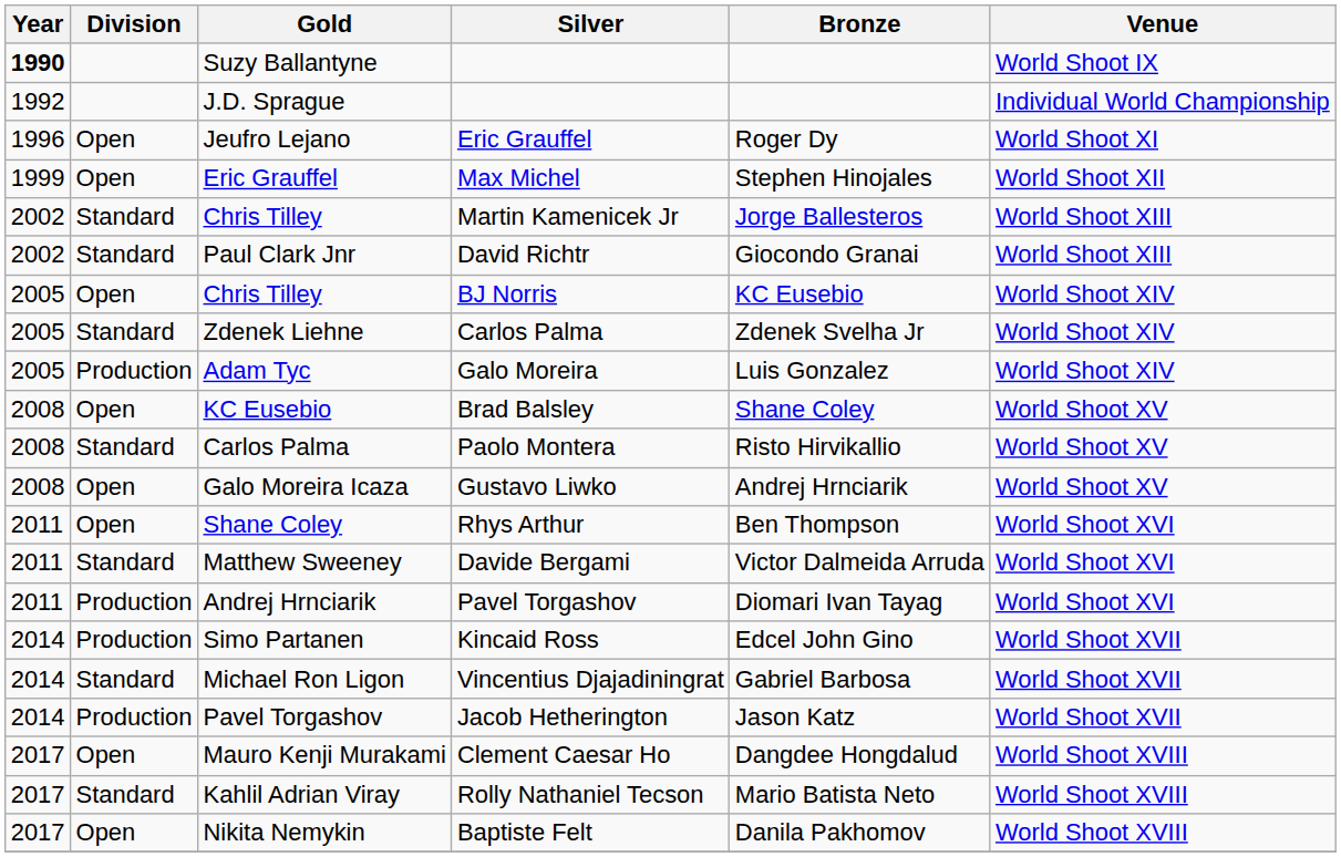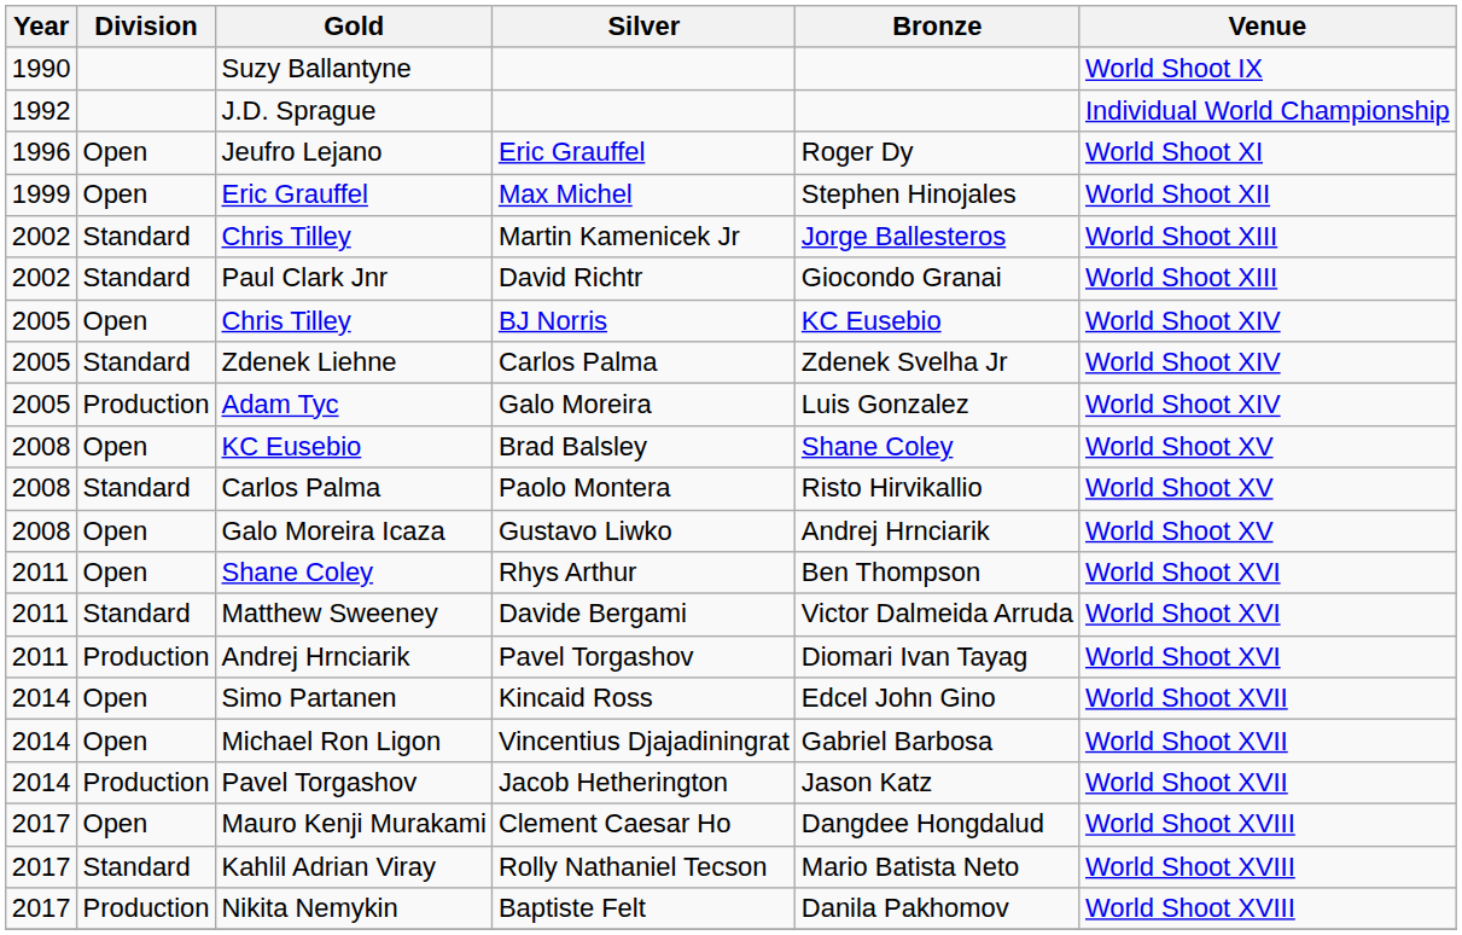Suzy Ballantyne | Year: bold -> normal
Simo Partanen | Division: Production -> Open
Michael Ron Ligon | Division: Standard -> Open
Nikita Nemykin | Division: Open -> Production
